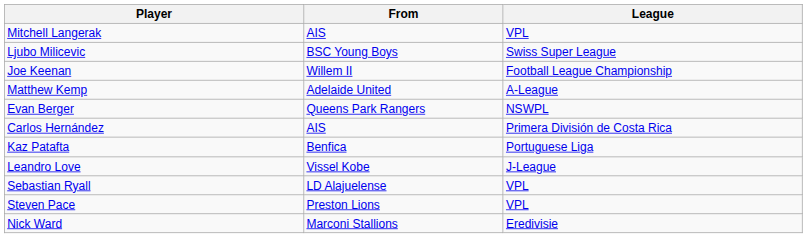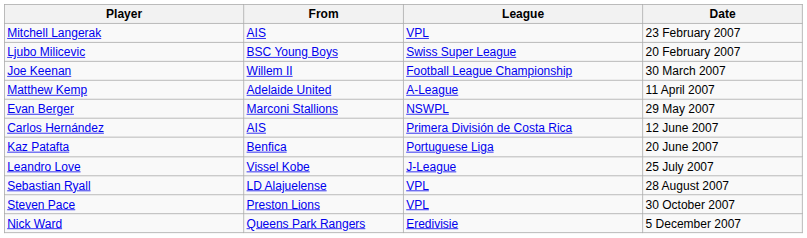+ column: Date | 23 February 2007 | 20 February 2007 | 30 March 2007 | 11 April 2007 | 29 May 2007 | 12 June 2007 | 20 June 2007 | 25 July 2007 | 28 August 2007 | 30 October 2007 | 5 December 2007
Evan Berger | From: Queens Park Rangers -> Marconi Stallions
Nick Ward | From: Marconi Stallions -> Queens Park Rangers
